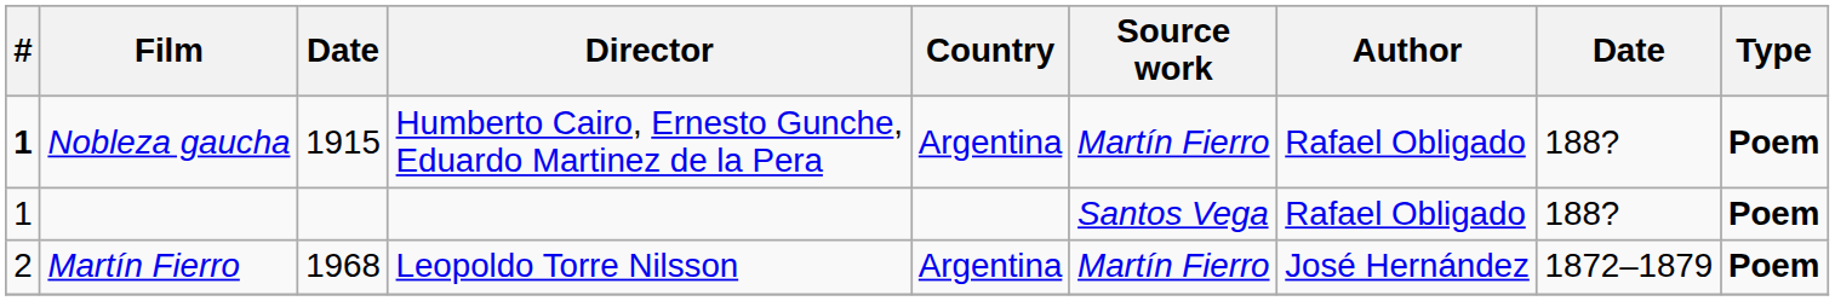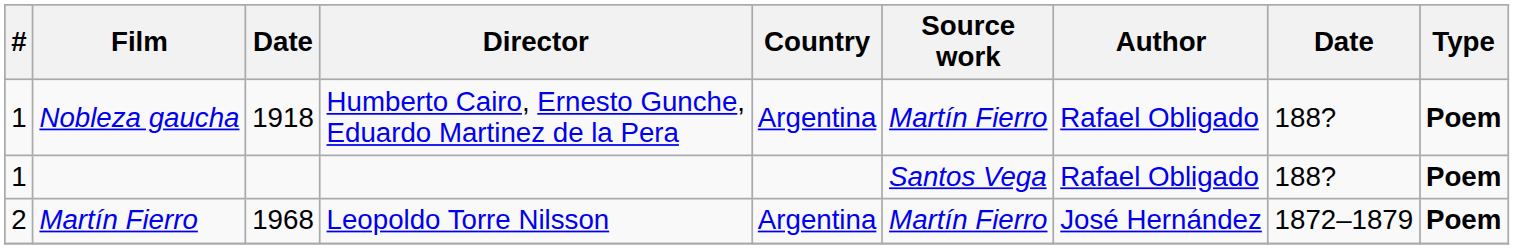Nobleza gaucha | #: bold -> normal
Nobleza gaucha | column 3: 1915 -> 1918
